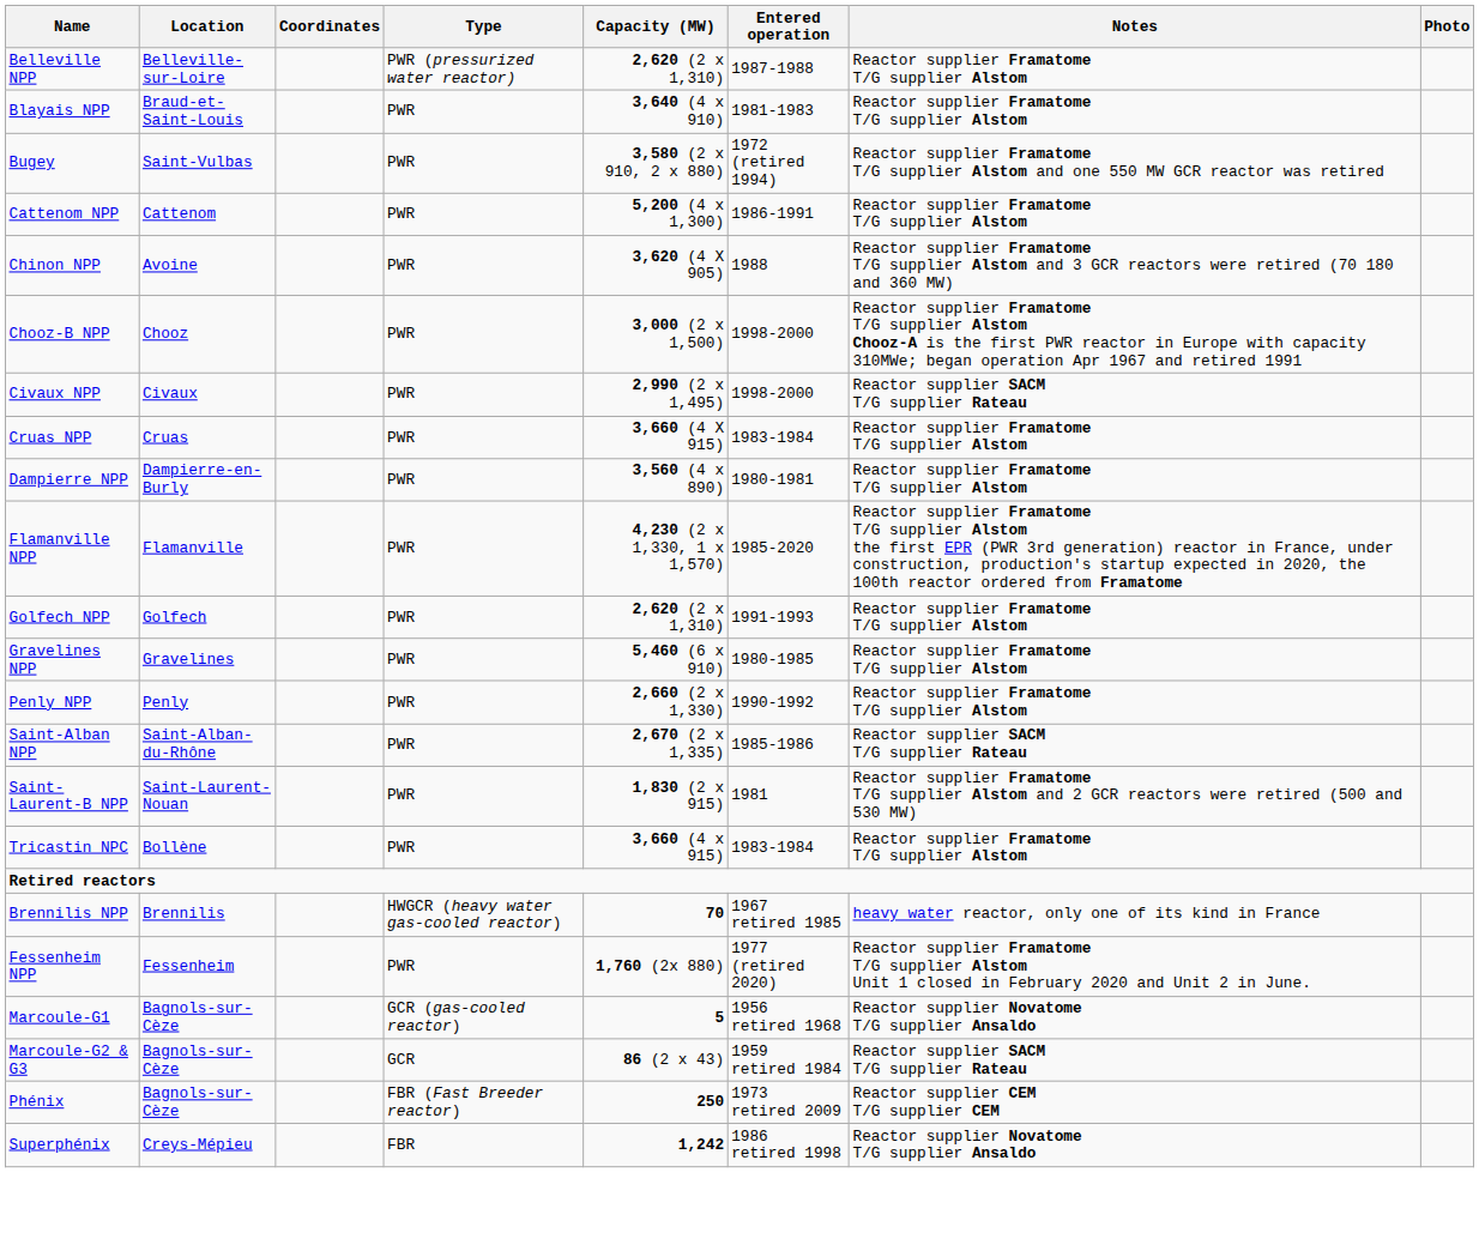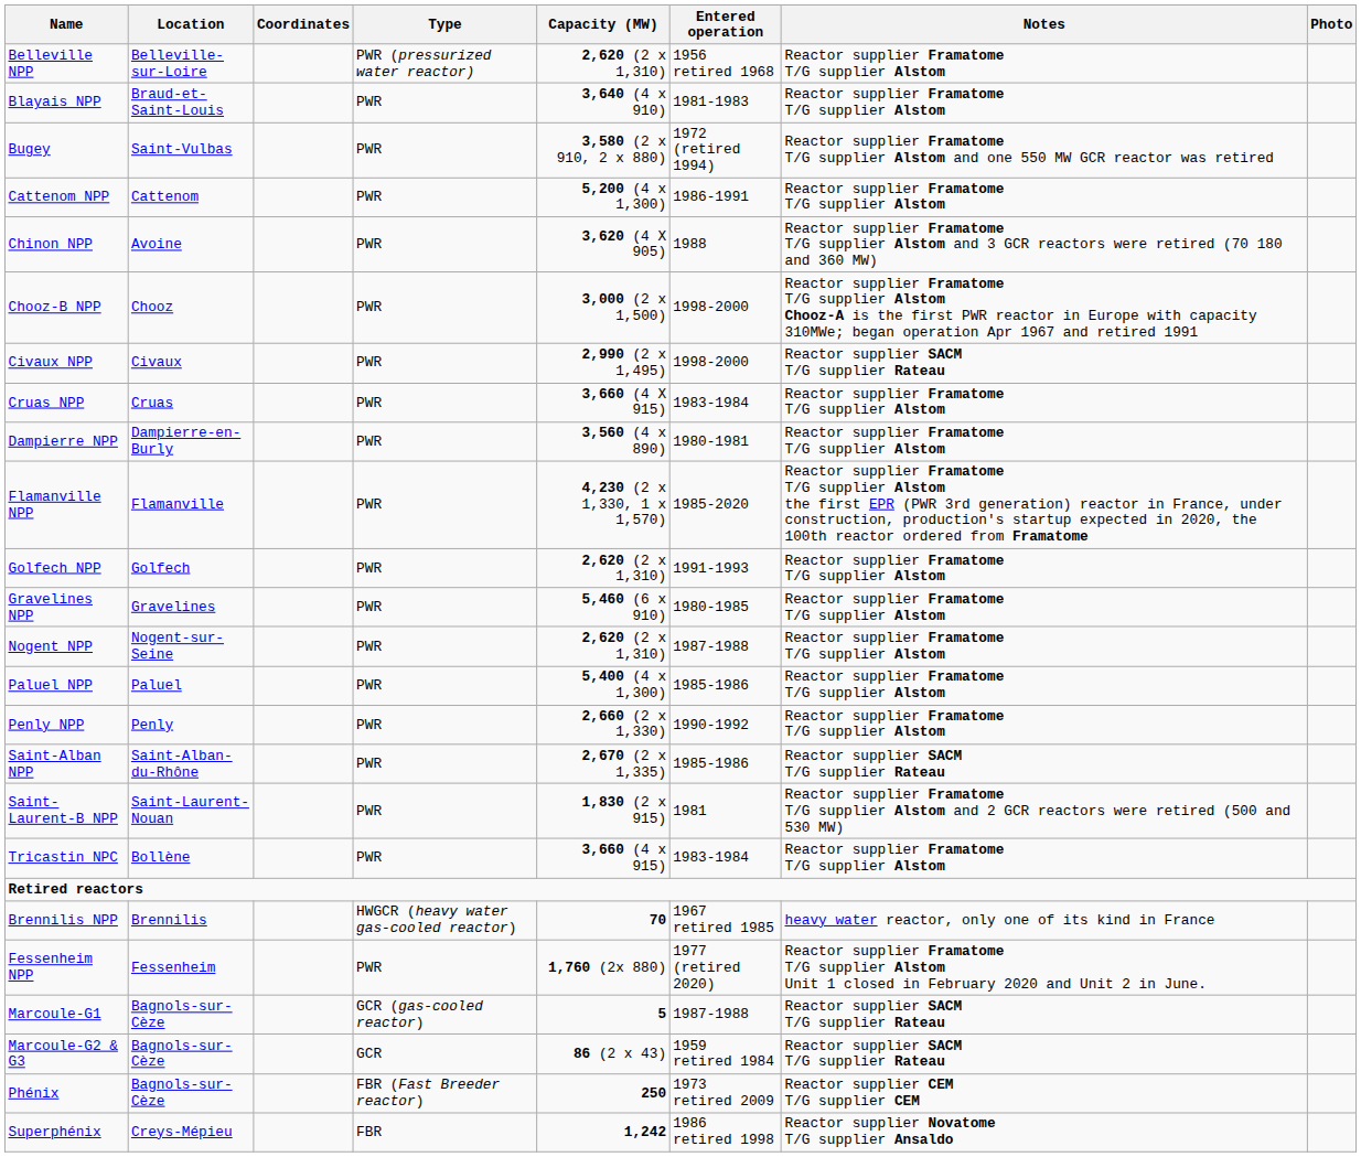Belleville NPP | Entered operation: 1987-1988 -> 1956 retired 1968
+ row: Nogent NPP | Nogent-sur-Seine | PWR | 2,620 (2 x 1,310) | 1987-1988 | Reactor supplier Framatome T/G supplier Alstom
+ row: Paluel NPP | Paluel | PWR | 5,400 (4 x 1,300) | 1985-1986 | Reactor supplier Framatome T/G supplier Alstom
Marcoule-G1 | Entered operation: 1956 retired 1968 -> 1987-1988
Marcoule-G1 | Notes: Reactor supplier Novatome T/G supplier Ansaldo -> Reactor supplier SACM T/G supplier Rateau
